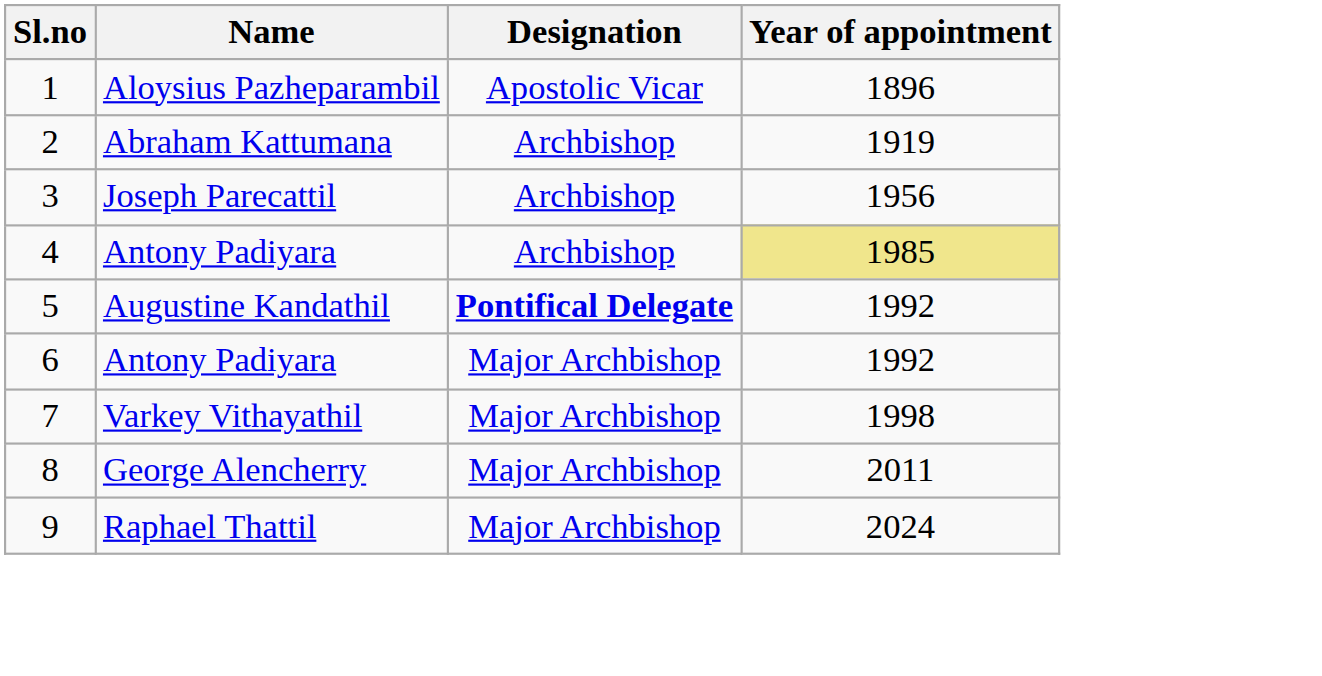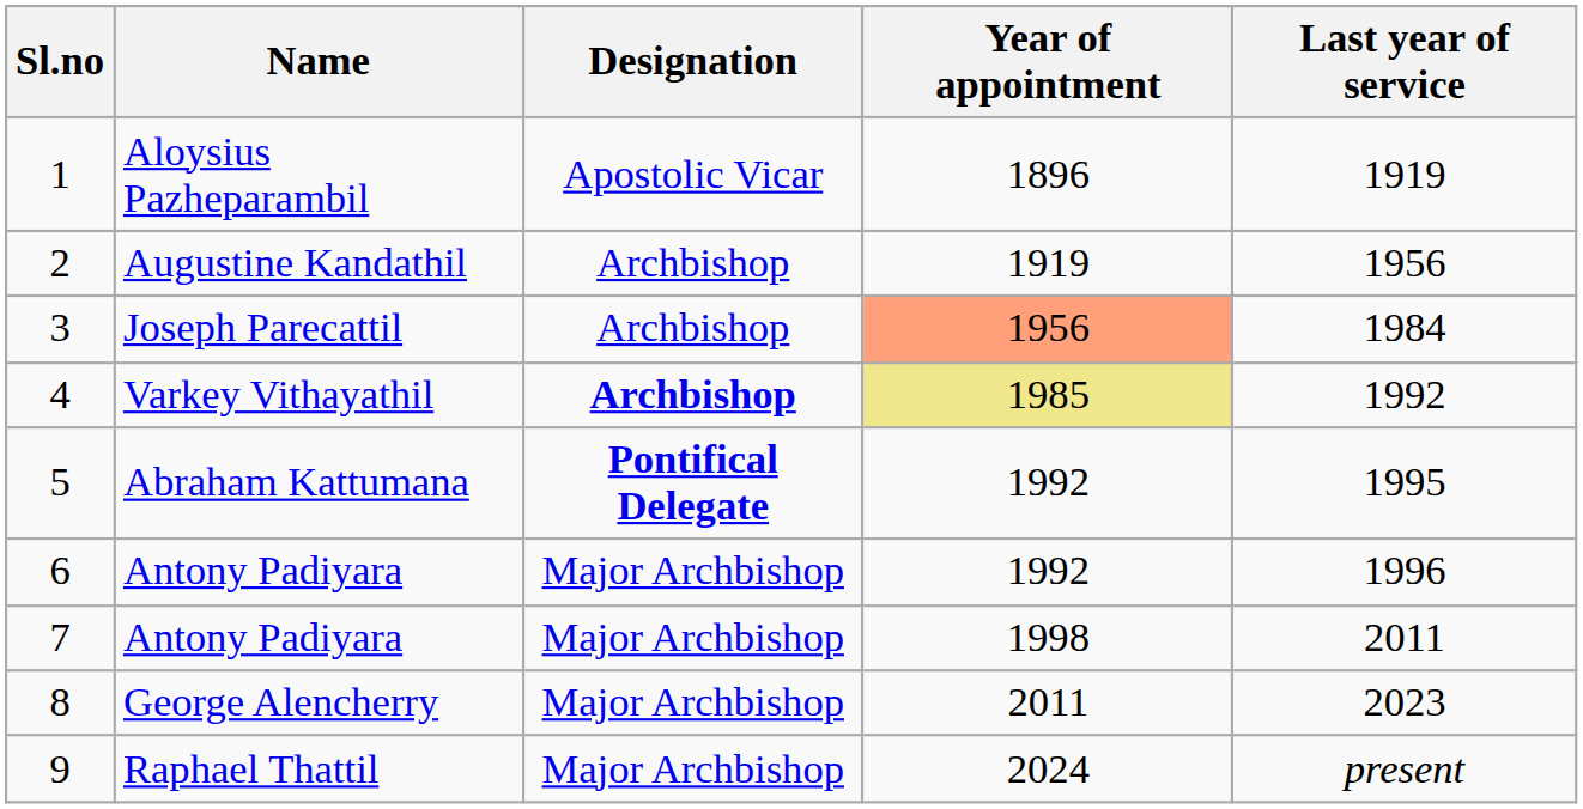+ column: Last year of service | 1919 | 1956 | 1984 | 1992 | 1995 | 1996 | 2011 | 2023 | present
2 | Name: Abraham Kattumana -> Augustine Kandathil
3 | Year of appointment: no background -> lightsalmon background
4 | Name: Antony Padiyara -> Varkey Vithayathil
4 | Designation: normal -> bold
5 | Name: Augustine Kandathil -> Abraham Kattumana
7 | Name: Varkey Vithayathil -> Antony Padiyara
